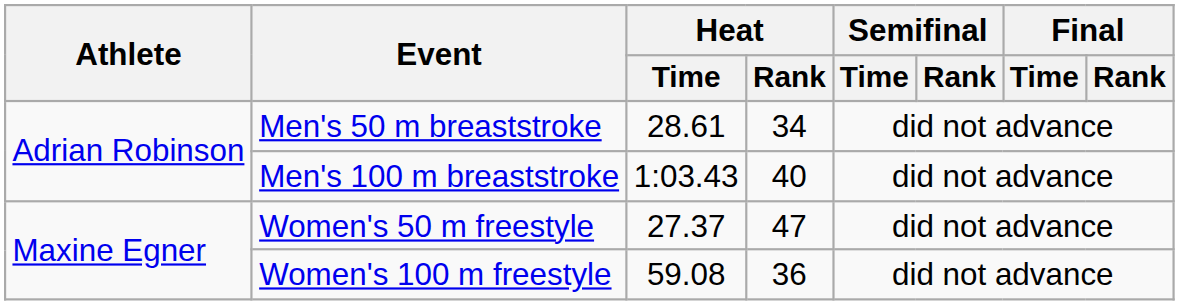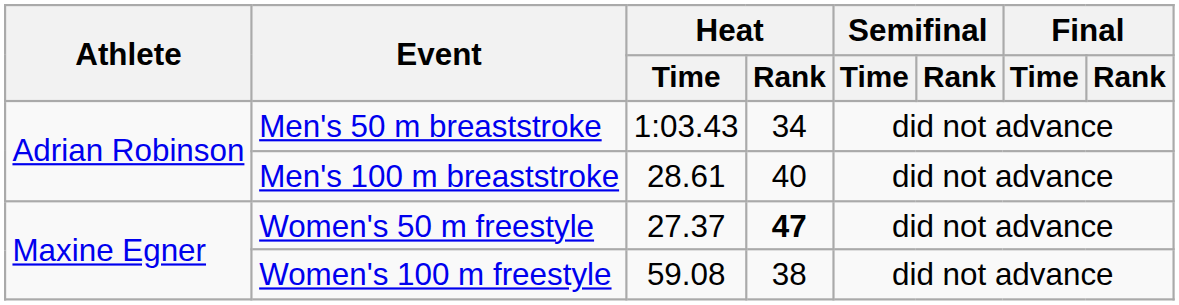Men's 50 m breaststroke | Heat / Time: 28.61 -> 1:03.43
Men's 100 m breaststroke | Heat / Time: 1:03.43 -> 28.61
Women's 50 m freestyle | Heat / Rank: normal -> bold
Women's 100 m freestyle | Heat / Rank: 36 -> 38
